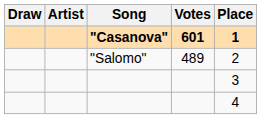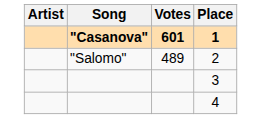- column: Draw
